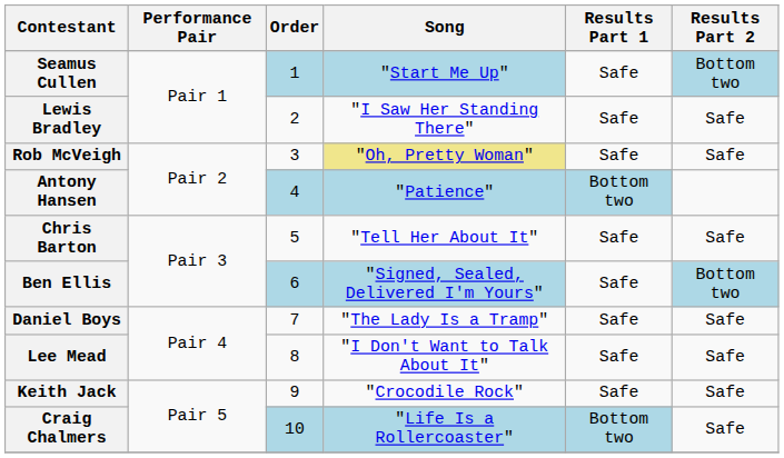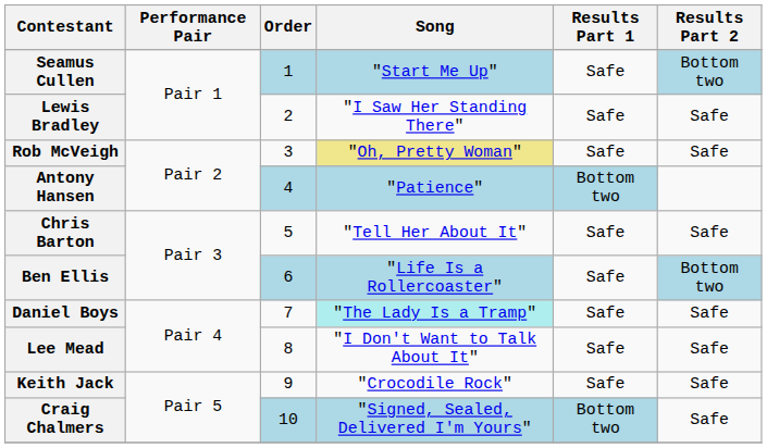Ben Ellis | Song: "Signed, Sealed, Delivered I'm Yours" -> "Life Is a Rollercoaster"
Daniel Boys | Song: no background -> paleturquoise background
Craig Chalmers | Song: "Life Is a Rollercoaster" -> "Signed, Sealed, Delivered I'm Yours"
